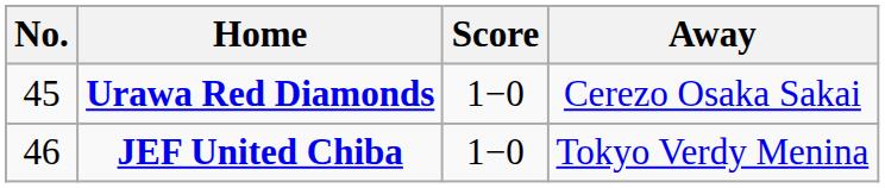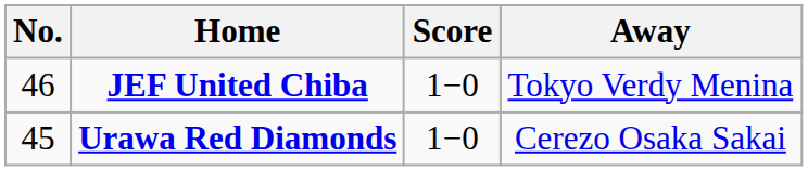rows swapped: Urawa Red Diamonds <-> JEF United Chiba
